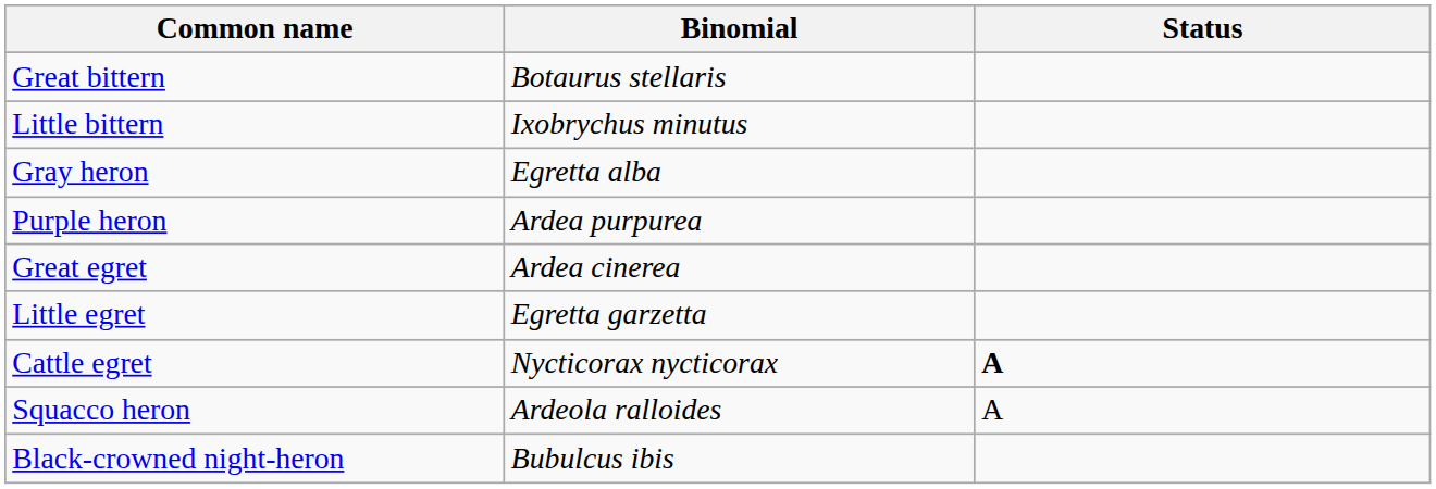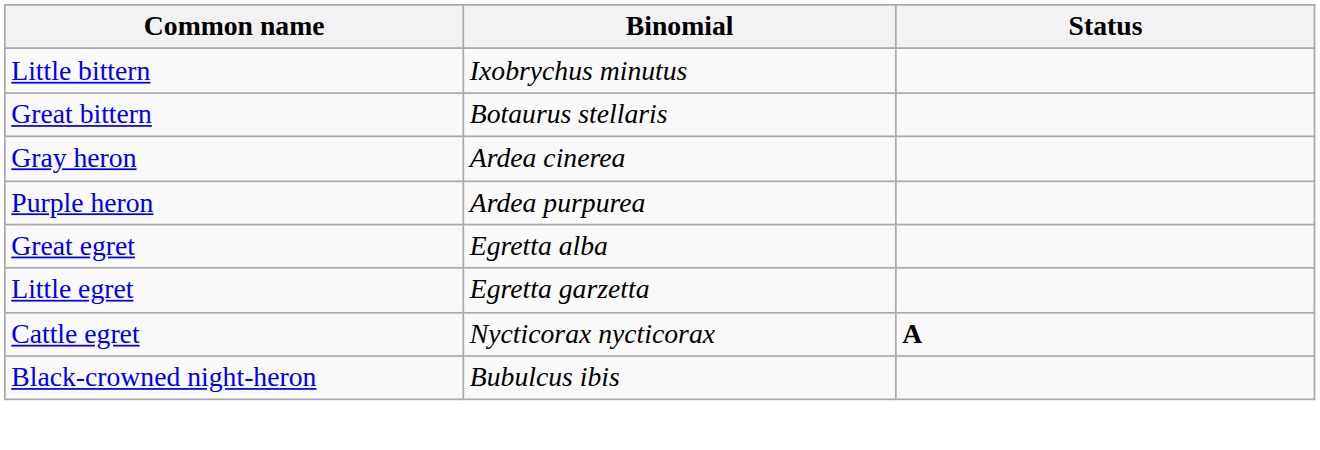rows swapped: Great bittern <-> Little bittern
Gray heron | Binomial: Egretta alba -> Ardea cinerea
Great egret | Binomial: Ardea cinerea -> Egretta alba
- row: Squacco heron | Ardeola ralloides | A
